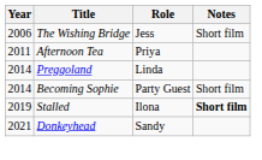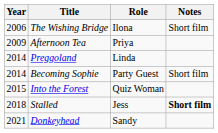The Wishing Bridge | Role: Jess -> Ilona
Afternoon Tea | Year: 2011 -> 2009
+ row: 2015 | Into the Forest | Quiz Woman
Stalled | Year: 2019 -> 2018
Stalled | Role: Ilona -> Jess
